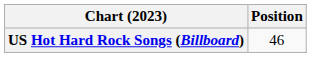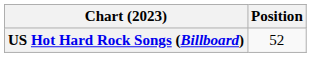US Hot Hard Rock Songs (Billboard) | Position: 46 -> 52
